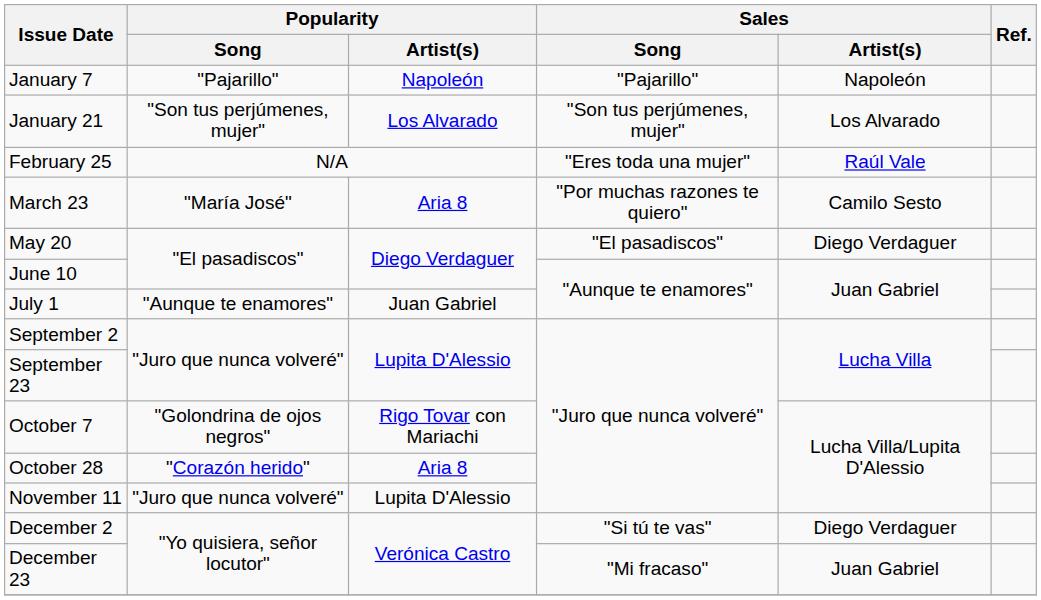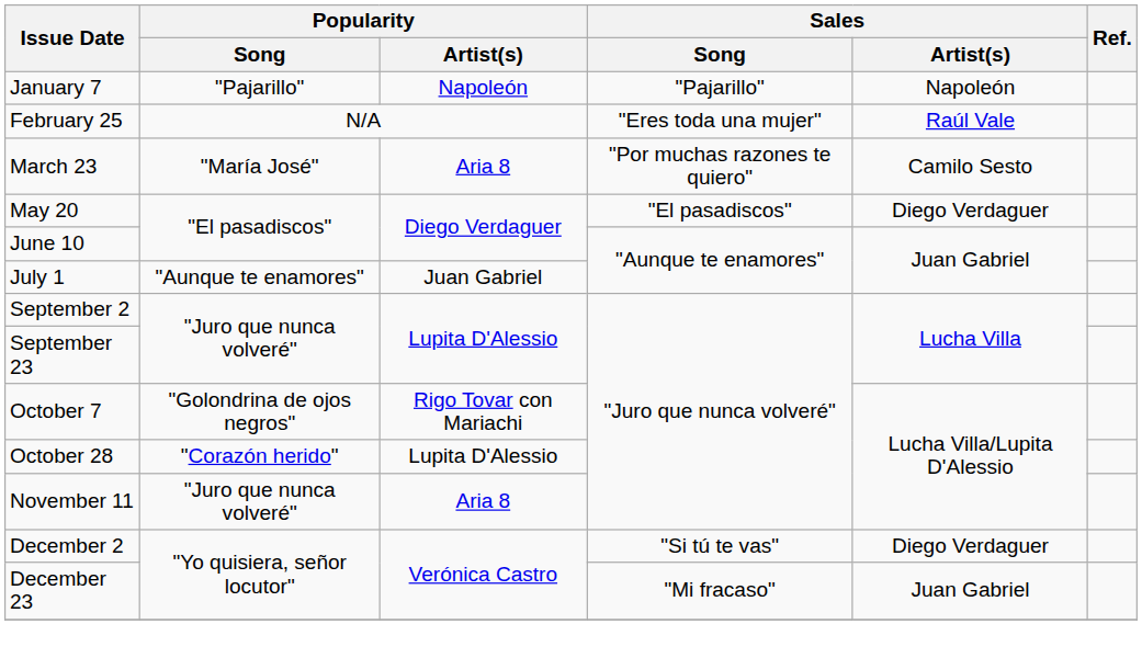- row: January 21 | "Son tus perjúmenes, mujer" | Los Alvarado | "Son tus perjúmenes, mujer" | Los Alvarado
October 28 | Popularity / Artist(s): Aria 8 -> Lupita D'Alessio
November 11 | Popularity / Artist(s): Lupita D'Alessio -> Aria 8
